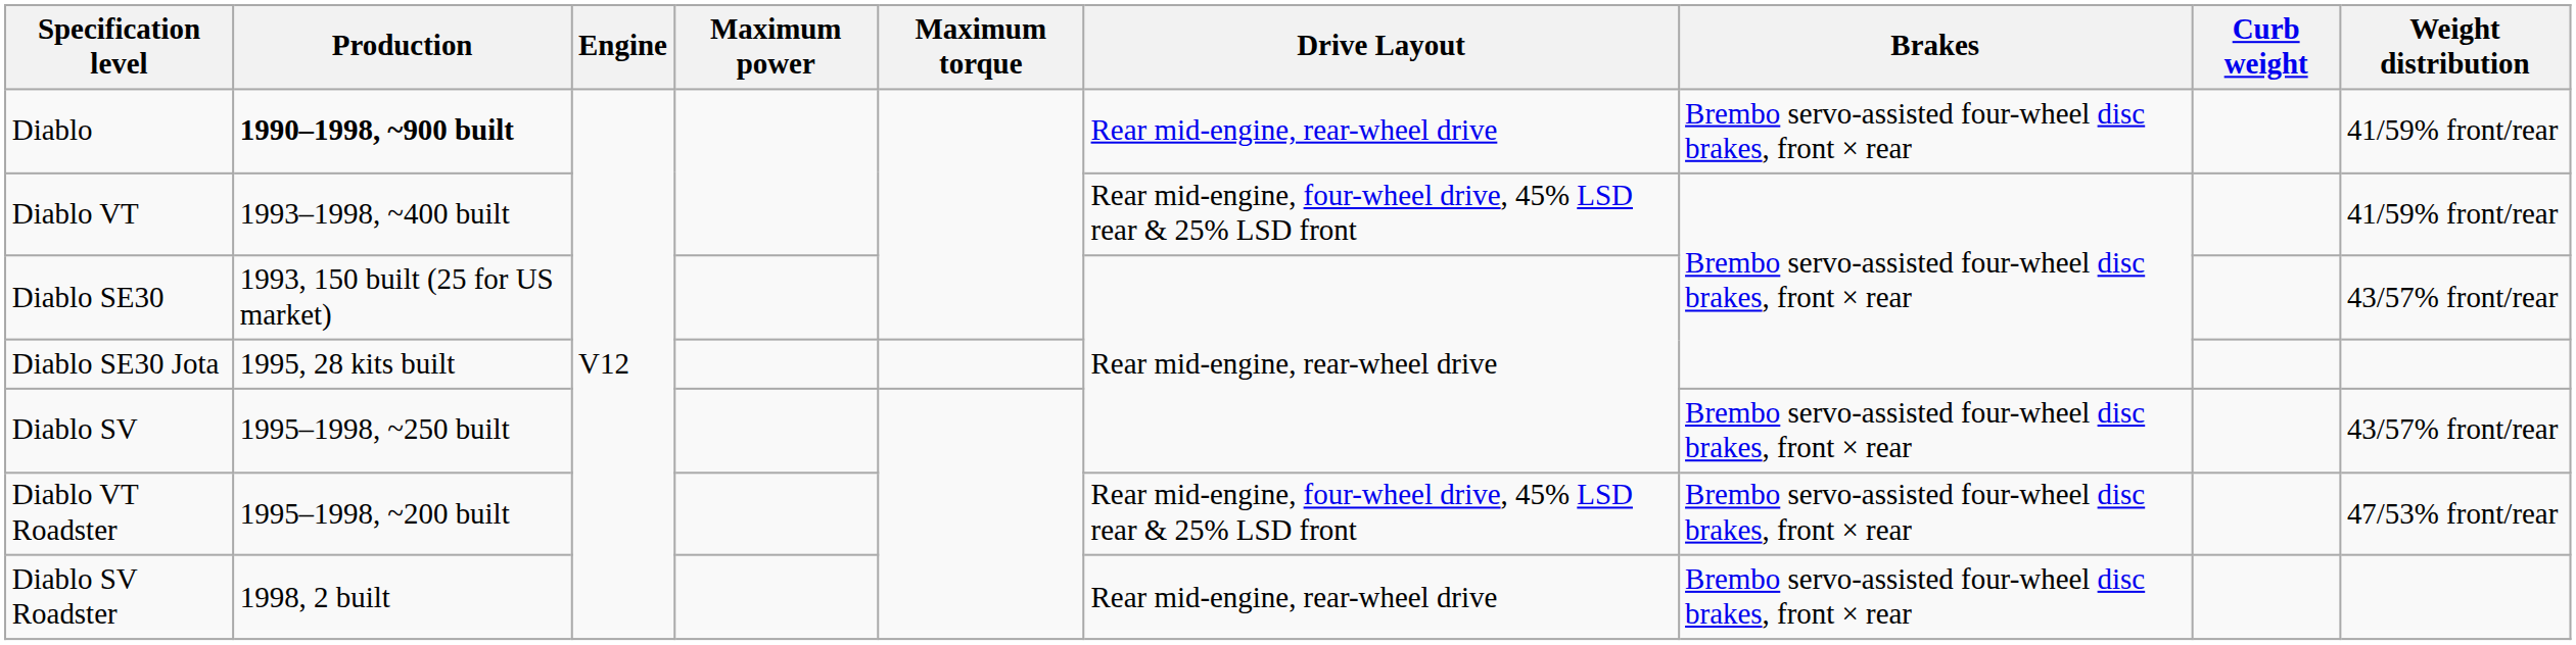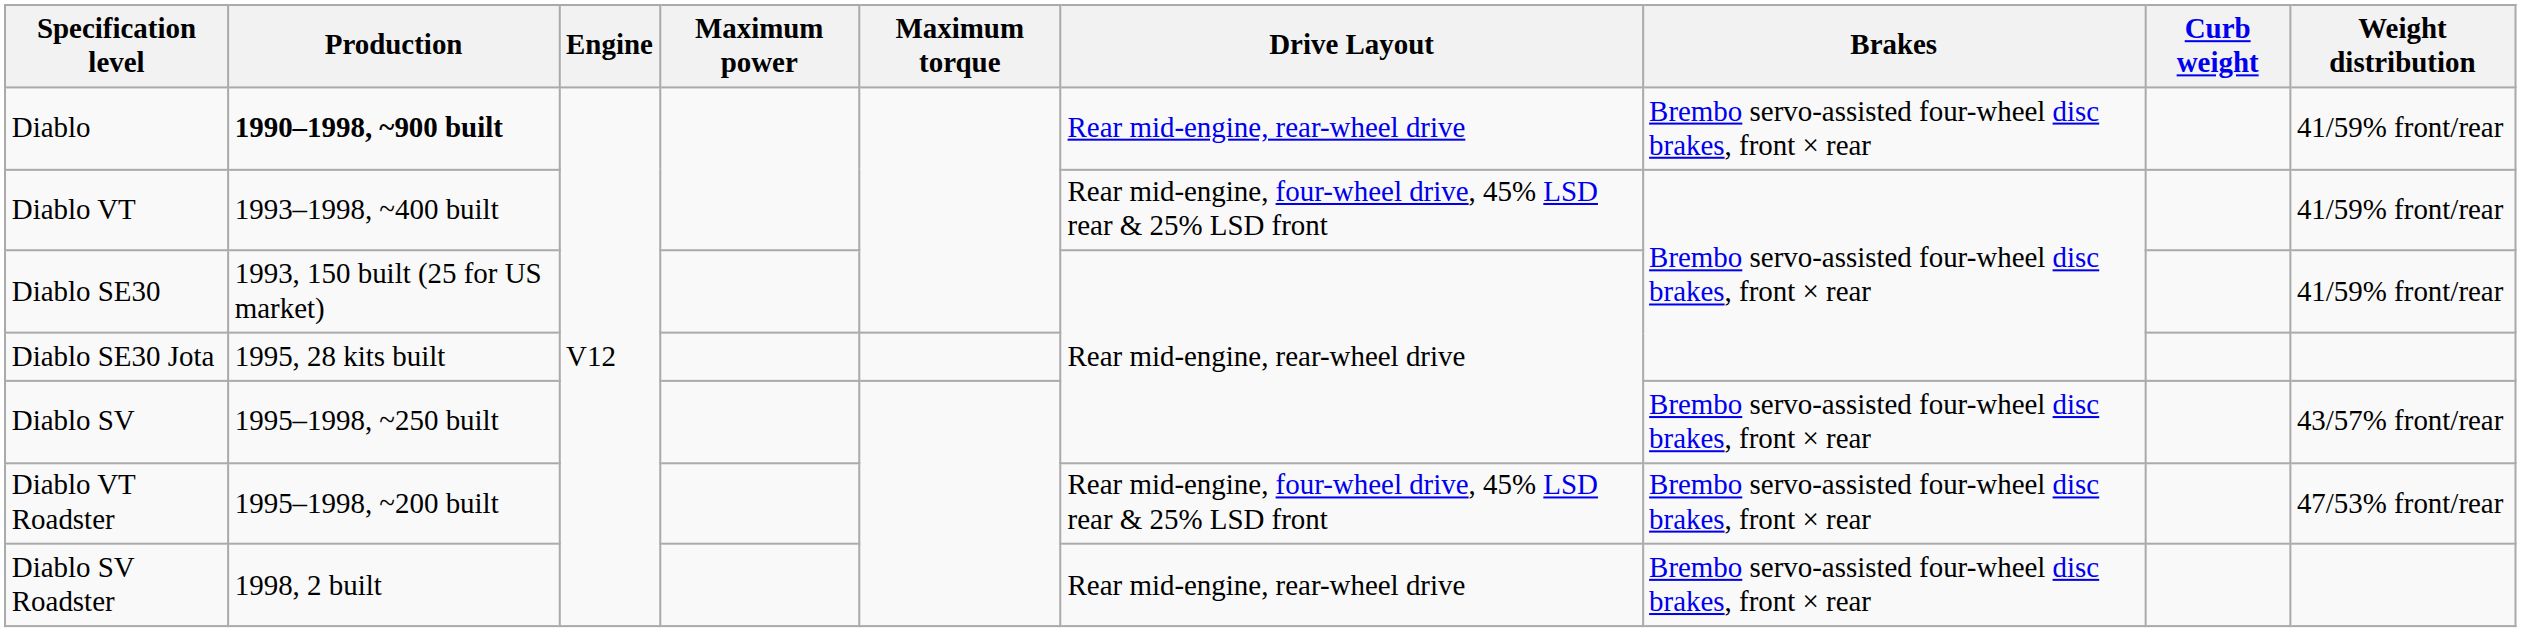Diablo SE30 | Weight distribution: 43/57% front/rear -> 41/59% front/rear
